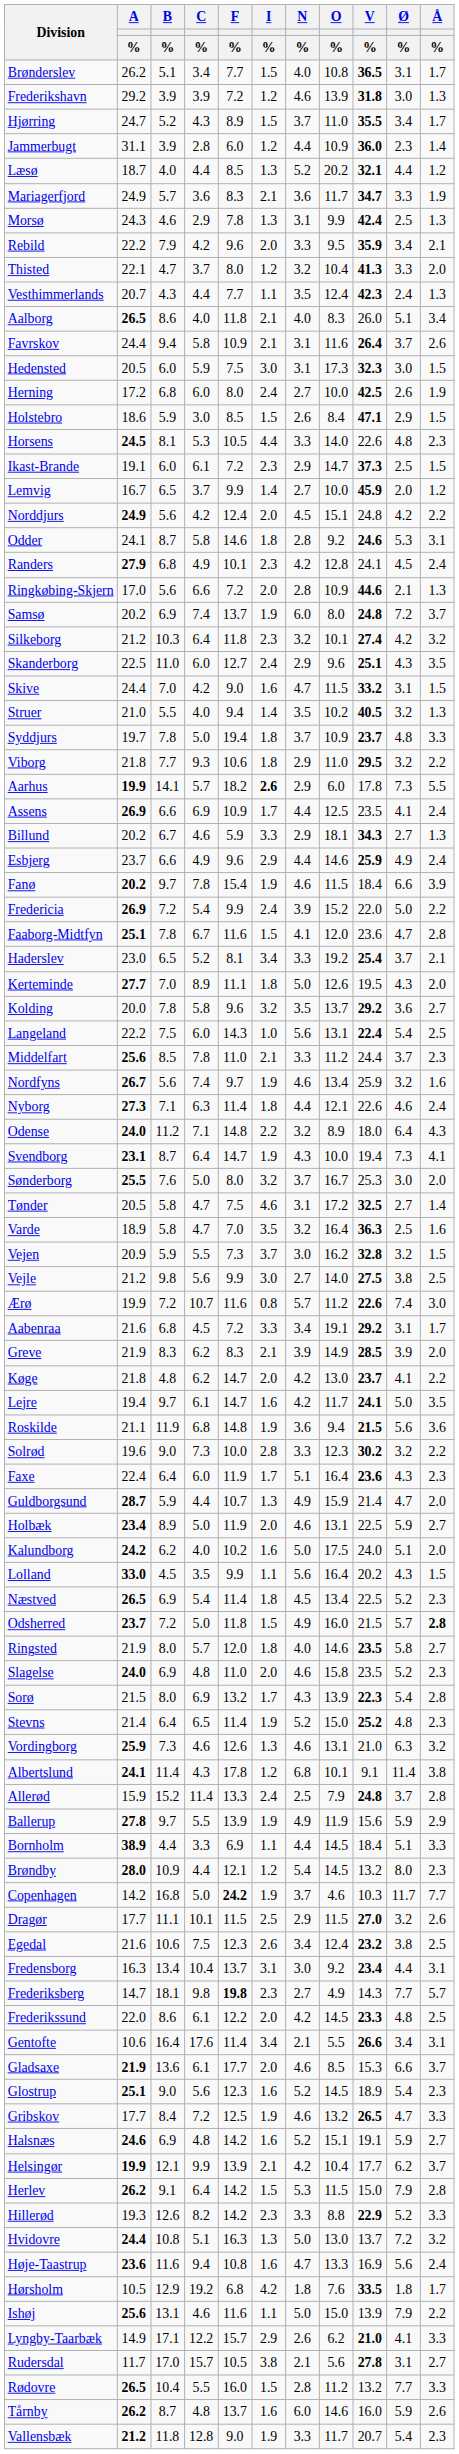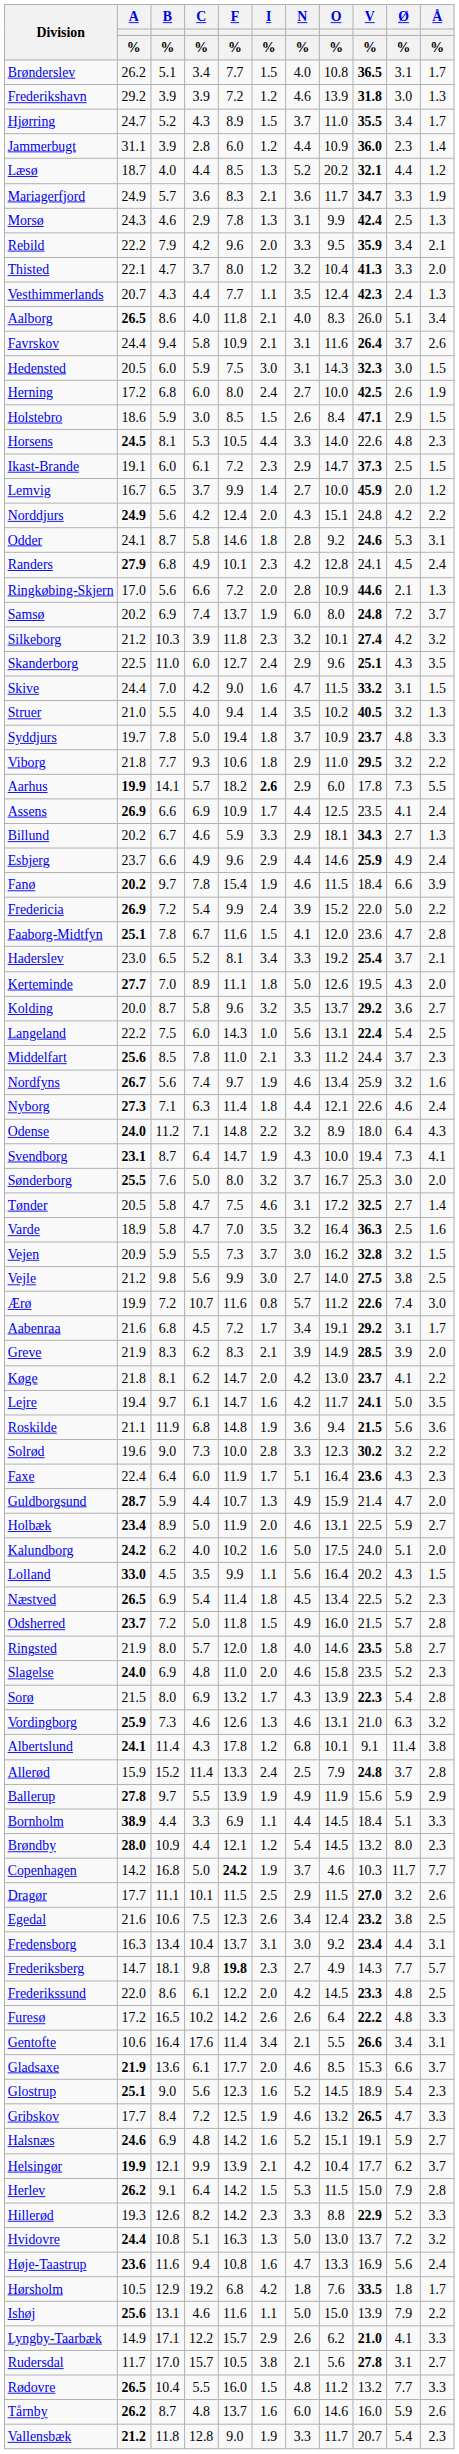Hedensted | O / %: 17.3 -> 14.3
Norddjurs | N / %: 4.5 -> 4.3
Silkeborg | C / %: 6.4 -> 3.9
Kolding | B / %: 7.8 -> 8.7
Aabenraa | I / %: 3.3 -> 1.7
Køge | B / %: 4.8 -> 8.1
Odsherred | Å / %: bold -> normal
- row: Stevns | 21.4 | 6.4 | 6.5 | 11.4 | 1.9 | 5.2 | 15.0 | 25.2 | 4.8 | 2.3
+ row: Furesø | 17.2 | 16.5 | 10.2 | 14.2 | 2.6 | 2.6 | 6.4 | 22.2 | 4.8 | 3.3
Rødovre | N / %: 2.8 -> 4.8
